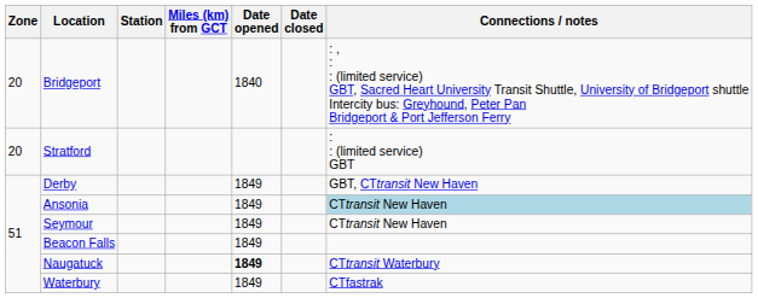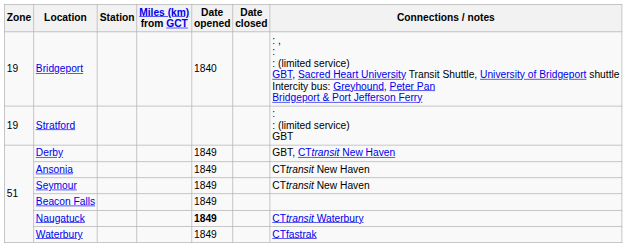Bridgeport | Zone: 20 -> 19
Stratford | Zone: 20 -> 19
Ansonia | Connections / notes: lightblue background -> no background
